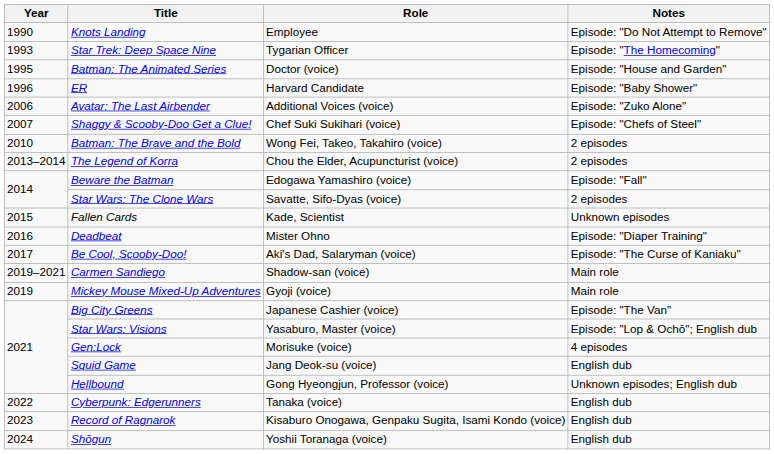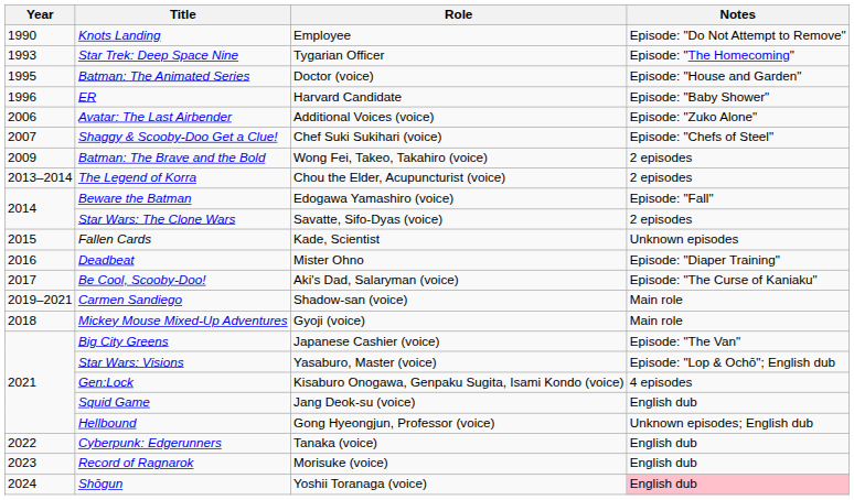Batman: The Brave and the Bold | Year: 2010 -> 2009
Mickey Mouse Mixed-Up Adventures | Year: 2019 -> 2018
Gen:Lock | Role: Morisuke (voice) -> Kisaburo Onogawa, Genpaku Sugita, Isami Kondo (voice)
Record of Ragnarok | Role: Kisaburo Onogawa, Genpaku Sugita, Isami Kondo (voice) -> Morisuke (voice)
Shōgun | Notes: no background -> pink background
